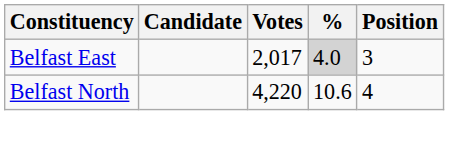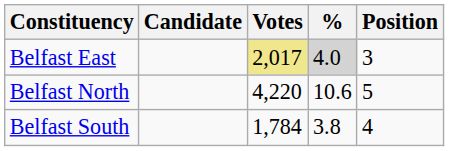Belfast East | Votes: no background -> khaki background
Belfast North | Position: 4 -> 5
+ row: Belfast South | 1,784 | 3.8 | 4
